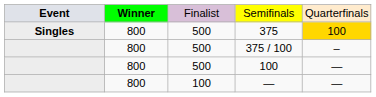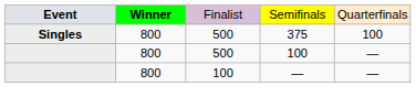375 | column 5: gold background -> no background
- row: 800 | 500 | 375 / 100 | –
